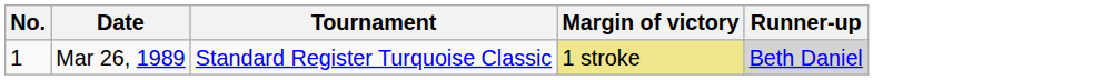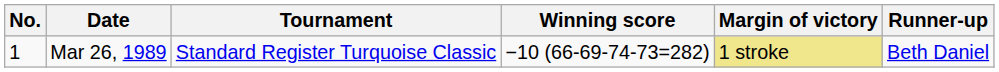+ column: Winning score | −10 (66-69-74-73=282)
Mar 26, 1989 | Runner-up: lightgrey background -> no background
